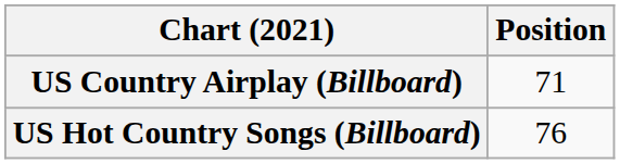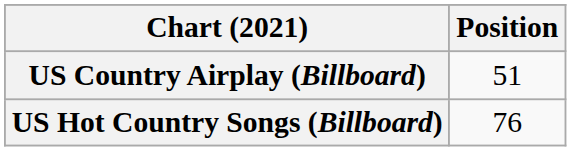US Country Airplay (Billboard) | Position: 71 -> 51
